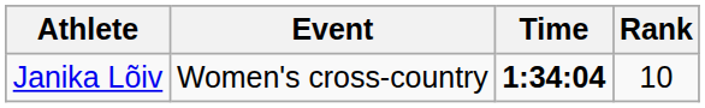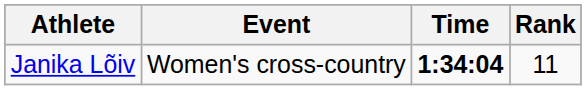Janika Lõiv | Rank: 10 -> 11
